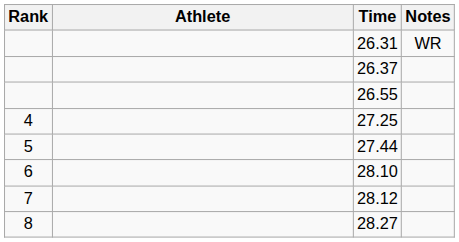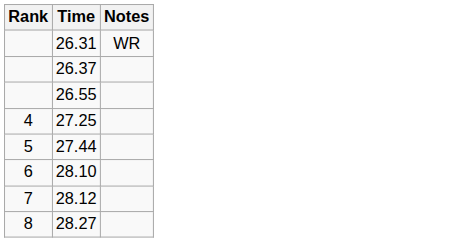- column: Athlete
